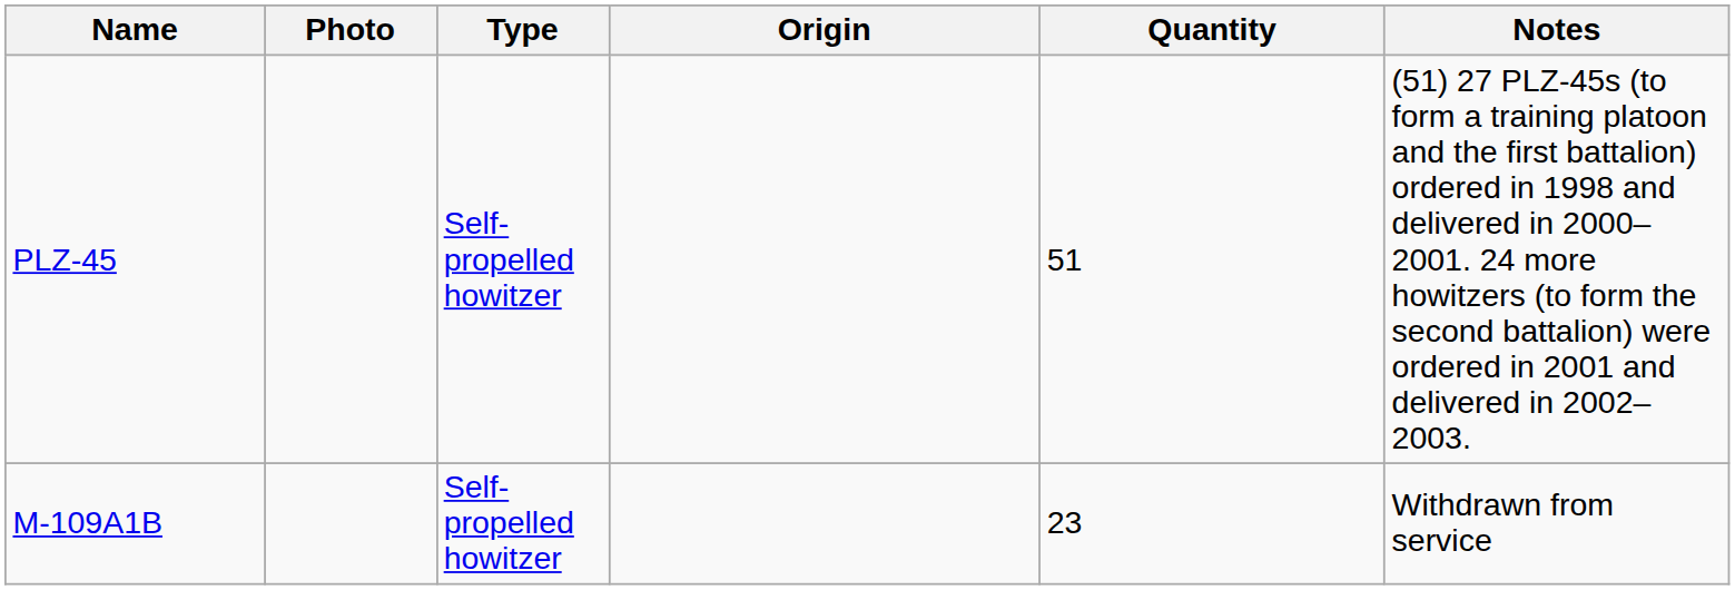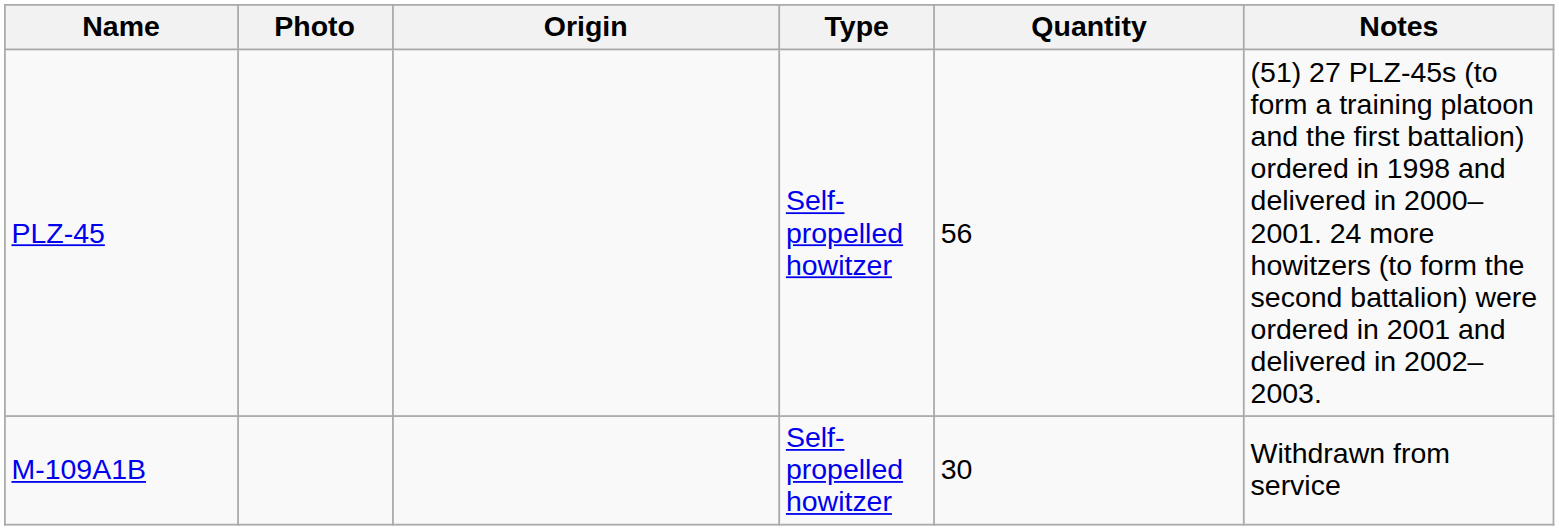columns swapped: Origin <-> Type
PLZ-45 | Quantity: 51 -> 56
M-109A1B | Quantity: 23 -> 30
